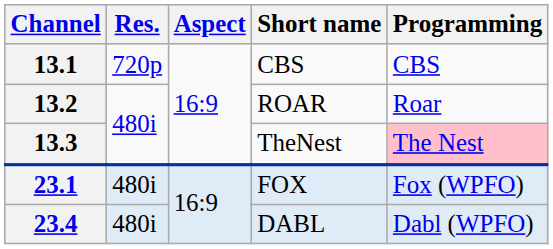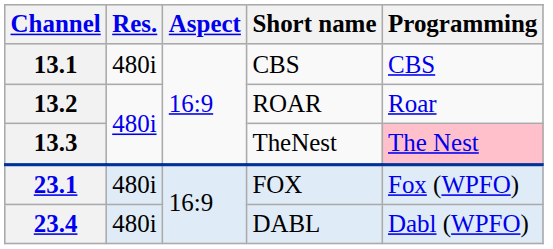13.1 | Res.: 720p -> 480i
